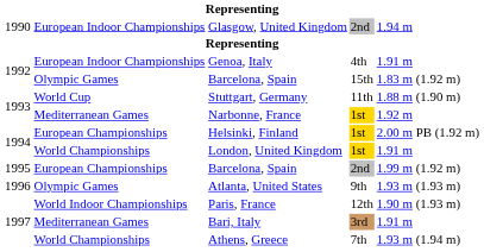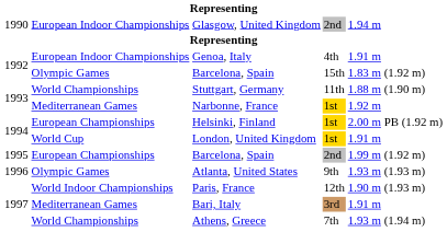Stuttgart, Germany | column 2: World Cup -> World Championships
London, United Kingdom | column 2: World Championships -> World Cup
